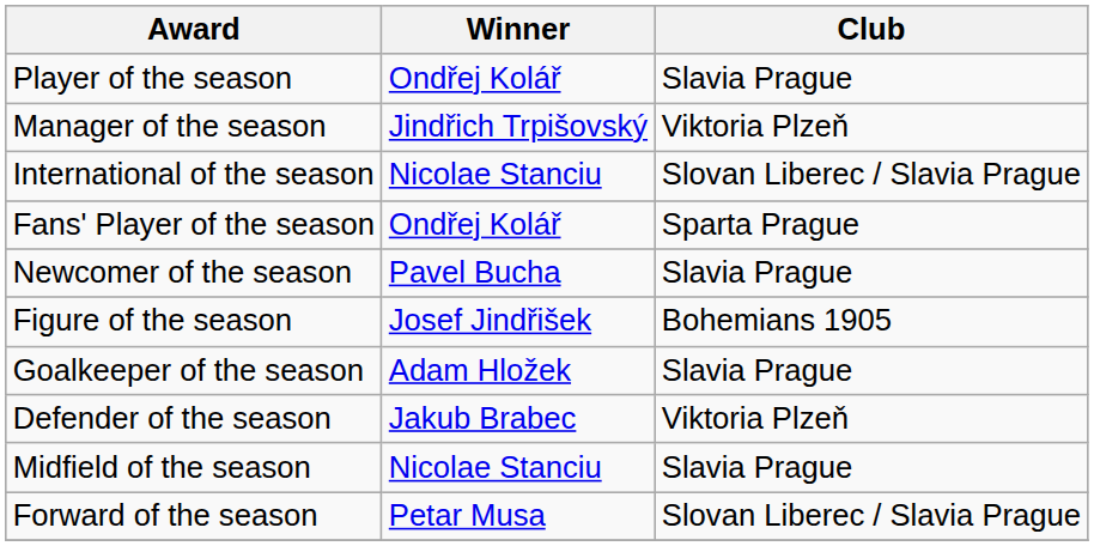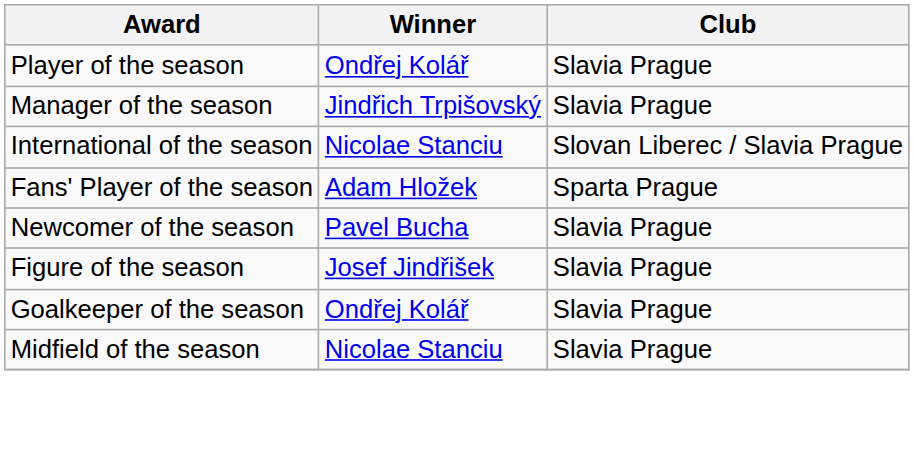Manager of the season | Club: Viktoria Plzeň -> Slavia Prague
Fans' Player of the season | Winner: Ondřej Kolář -> Adam Hložek
Figure of the season | Club: Bohemians 1905 -> Slavia Prague
Goalkeeper of the season | Winner: Adam Hložek -> Ondřej Kolář
- row: Defender of the season | Jakub Brabec | Viktoria Plzeň
- row: Forward of the season | Petar Musa | Slovan Liberec / Slavia Prague
